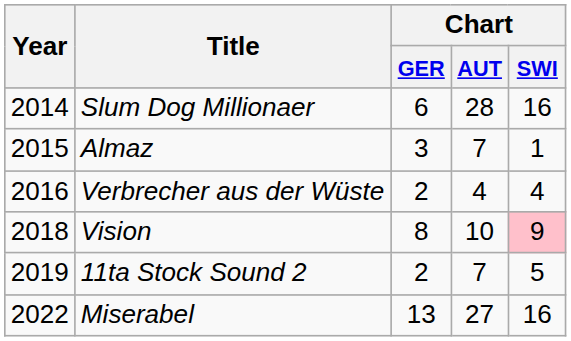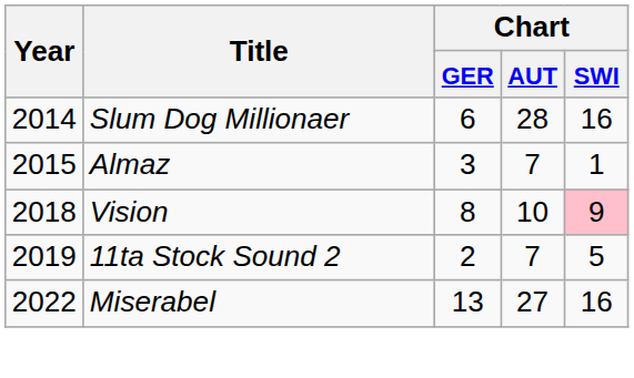- row: 2016 | Verbrecher aus der Wüste | 2 | 4 | 4
